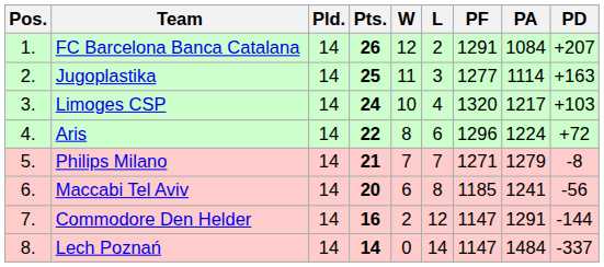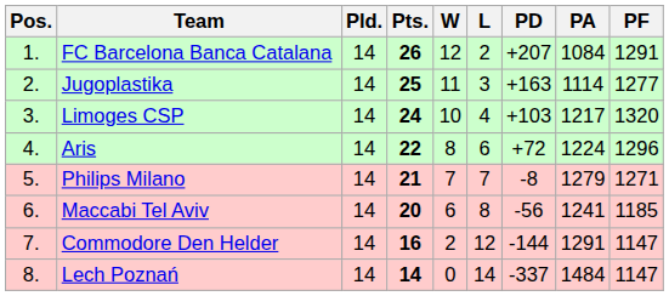columns swapped: PF <-> PD
